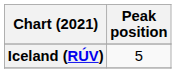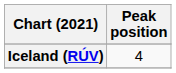Iceland (RÚV) | Peak position: 5 -> 4
